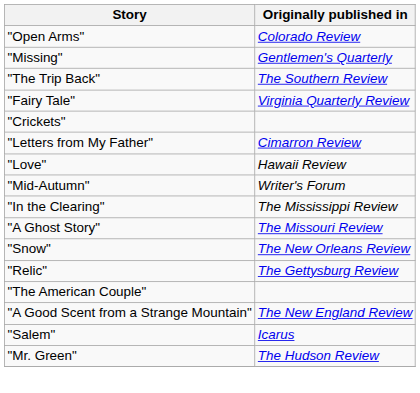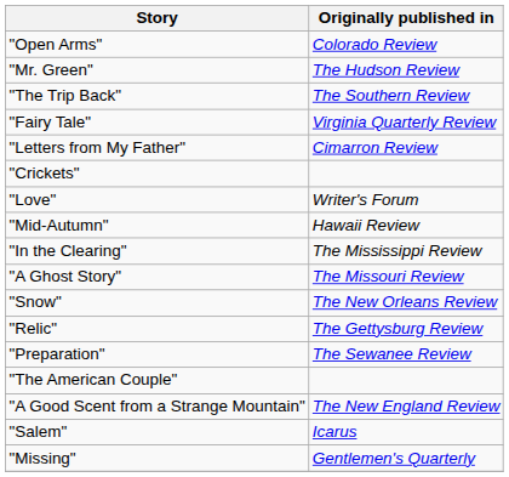rows swapped: "Mr. Green" <-> "Missing"
rows swapped: "Crickets" <-> "Letters from My Father"
"Love" | Originally published in: Hawaii Review -> Writer's Forum
"Mid-Autumn" | Originally published in: Writer's Forum -> Hawaii Review
+ row: "Preparation" | The Sewanee Review
